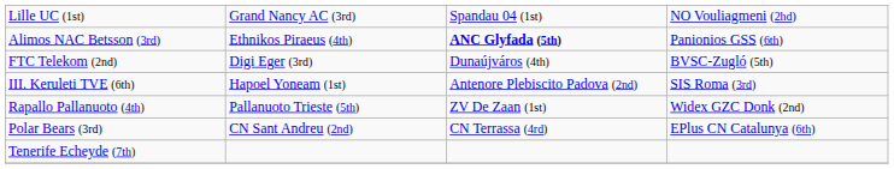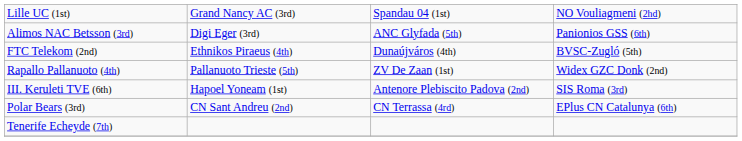Alimos NAC Betsson (3rd) | column 2: Ethnikos Piraeus (4th) -> Digi Eger (3rd)
Alimos NAC Betsson (3rd) | column 3: bold -> normal
FTC Telekom (2nd) | column 2: Digi Eger (3rd) -> Ethnikos Piraeus (4th)
rows swapped: III. Keruleti TVE (6th) <-> Rapallo Pallanuoto (4th)
